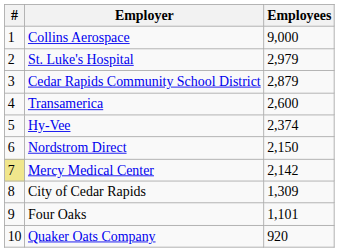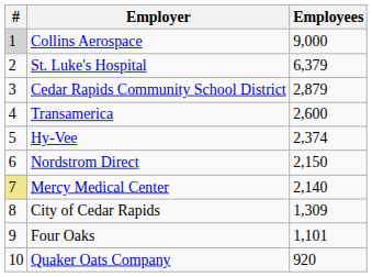Collins Aerospace | #: no background -> lightgrey background
St. Luke's Hospital | Employees: 2,979 -> 6,379
Mercy Medical Center | Employees: 2,142 -> 2,140
